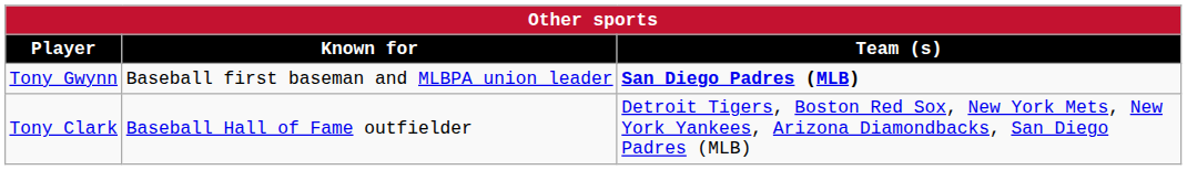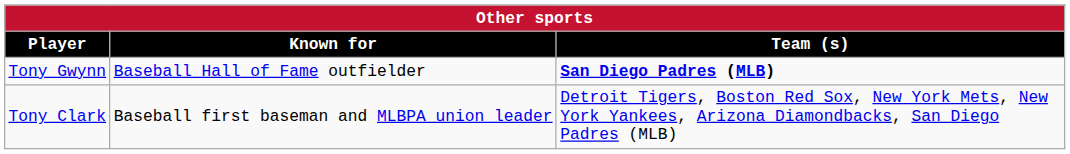Tony Gwynn | Known for: Baseball first baseman and MLBPA union leader -> Baseball Hall of Fame outfielder
Tony Clark | Known for: Baseball Hall of Fame outfielder -> Baseball first baseman and MLBPA union leader
